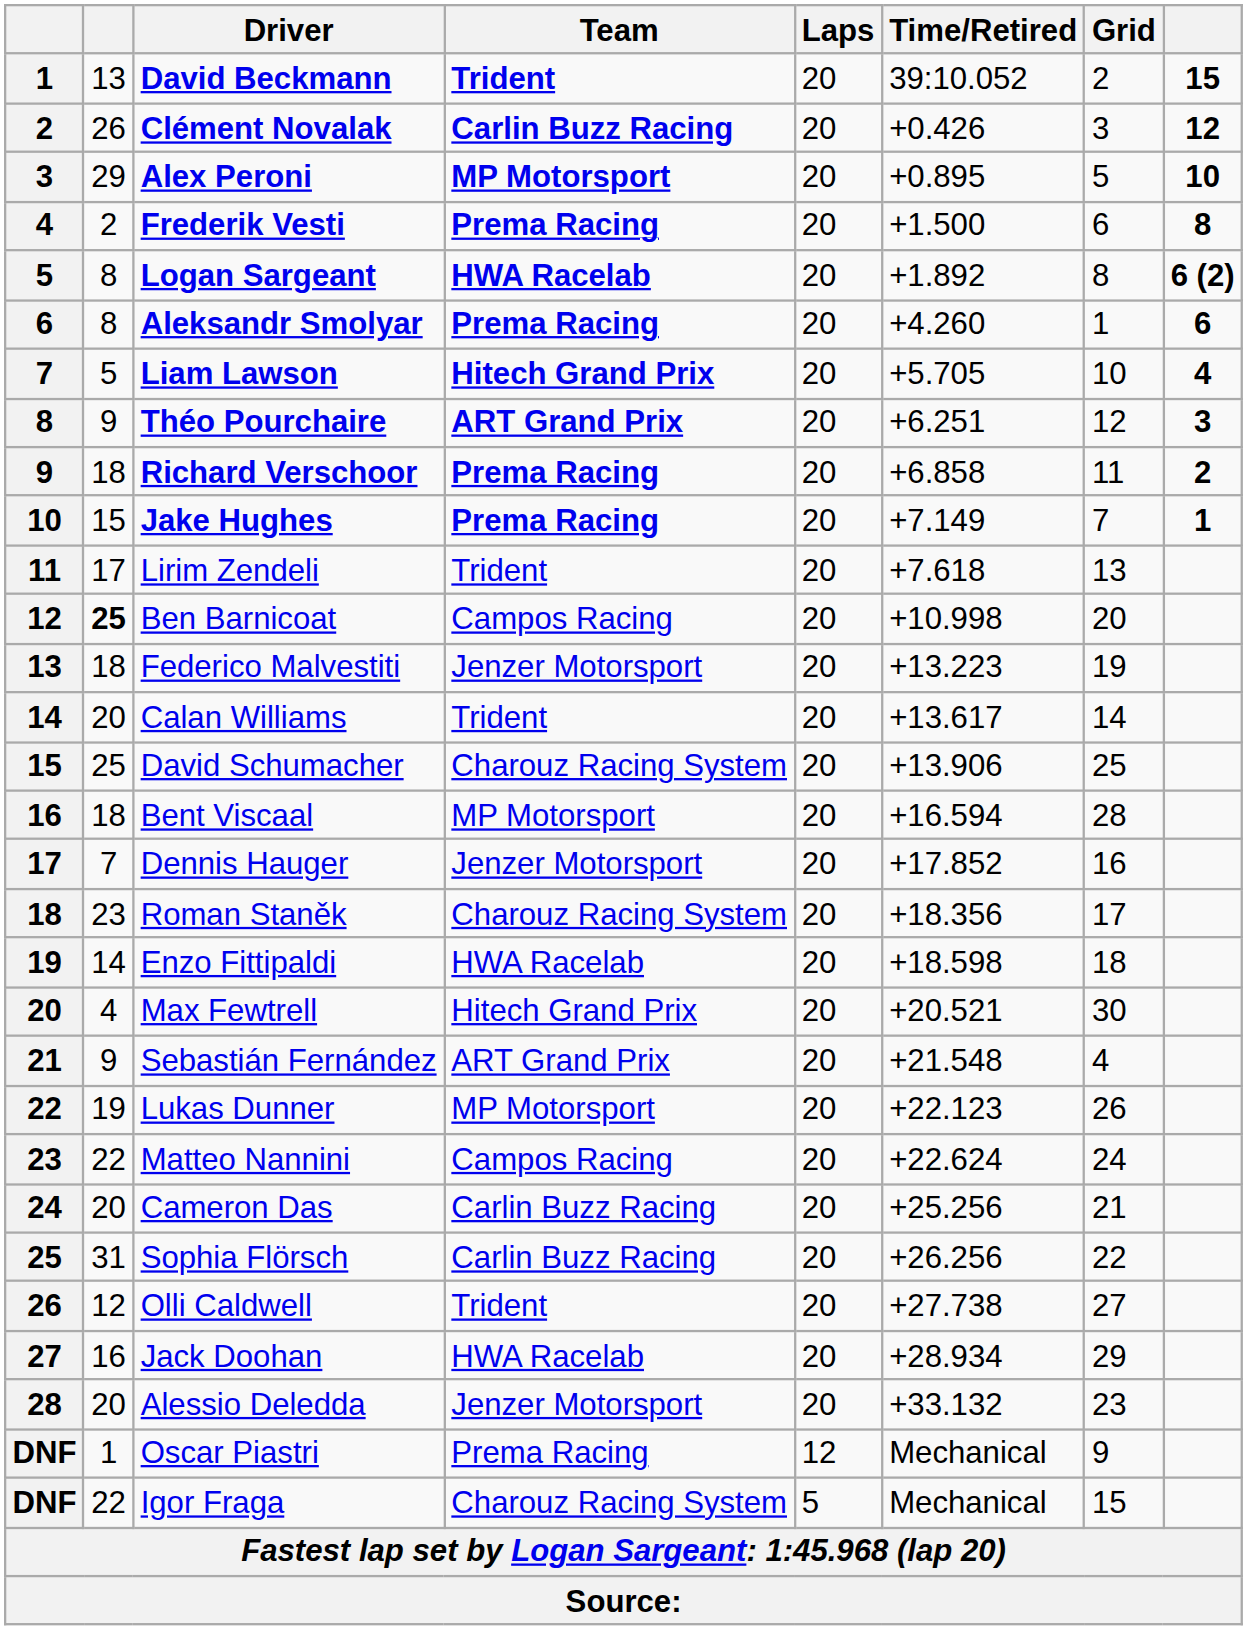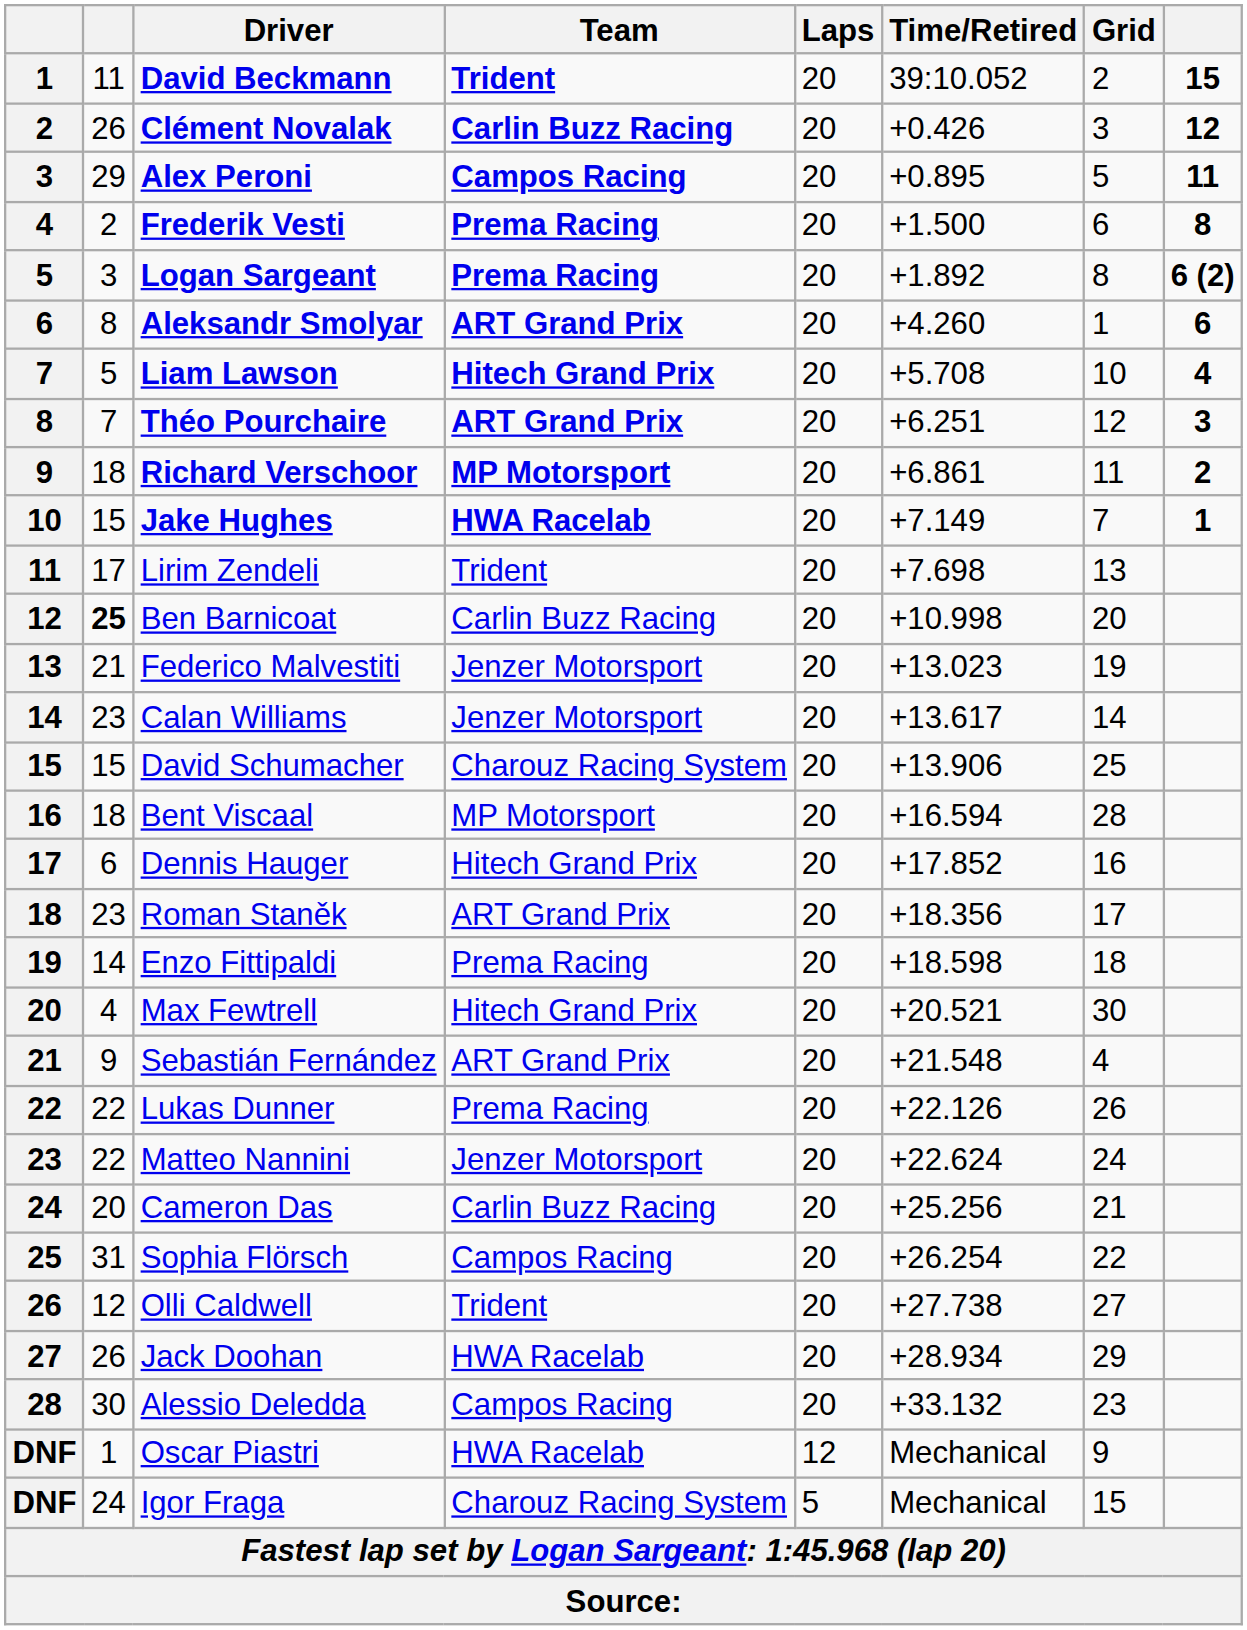David Beckmann | column 2: 13 -> 11
Alex Peroni | Team: MP Motorsport -> Campos Racing
Alex Peroni | column 8: 10 -> 11
Logan Sargeant | column 2: 8 -> 3
Logan Sargeant | Team: HWA Racelab -> Prema Racing
Aleksandr Smolyar | Team: Prema Racing -> ART Grand Prix
Liam Lawson | Time/Retired: +5.705 -> +5.708
Théo Pourchaire | column 2: 9 -> 7
Richard Verschoor | Team: Prema Racing -> MP Motorsport
Richard Verschoor | Time/Retired: +6.858 -> +6.861
Jake Hughes | Team: Prema Racing -> HWA Racelab
Lirim Zendeli | Time/Retired: +7.618 -> +7.698
Ben Barnicoat | Team: Campos Racing -> Carlin Buzz Racing
Federico Malvestiti | column 2: 18 -> 21
Federico Malvestiti | Time/Retired: +13.223 -> +13.023
Calan Williams | column 2: 20 -> 23
Calan Williams | Team: Trident -> Jenzer Motorsport
David Schumacher | column 2: 25 -> 15
Dennis Hauger | column 2: 7 -> 6
Dennis Hauger | Team: Jenzer Motorsport -> Hitech Grand Prix
Roman Staněk | Team: Charouz Racing System -> ART Grand Prix
Enzo Fittipaldi | Team: HWA Racelab -> Prema Racing
Lukas Dunner | column 2: 19 -> 22
Lukas Dunner | Team: MP Motorsport -> Prema Racing
Lukas Dunner | Time/Retired: +22.123 -> +22.126
Matteo Nannini | Team: Campos Racing -> Jenzer Motorsport
Sophia Flörsch | Team: Carlin Buzz Racing -> Campos Racing
Sophia Flörsch | Time/Retired: +26.256 -> +26.254
Jack Doohan | column 2: 16 -> 26
Alessio Deledda | column 2: 20 -> 30
Alessio Deledda | Team: Jenzer Motorsport -> Campos Racing
Oscar Piastri | Team: Prema Racing -> HWA Racelab
Igor Fraga | column 2: 22 -> 24
